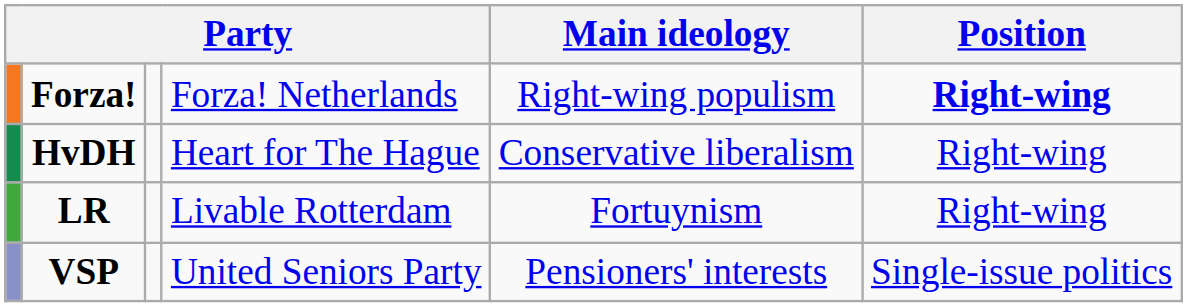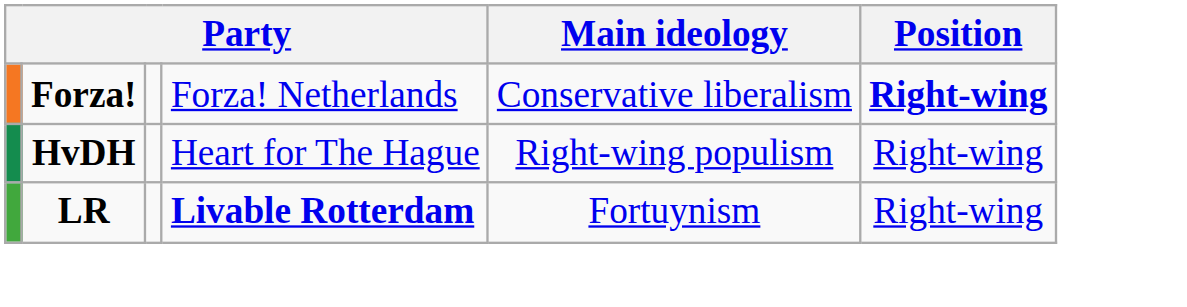Forza! | Main ideology: Right-wing populism -> Conservative liberalism
HvDH | Main ideology: Conservative liberalism -> Right-wing populism
LR | column 4: normal -> bold
- row: VSP | United Seniors Party | Pensioners' interests | Single-issue politics
